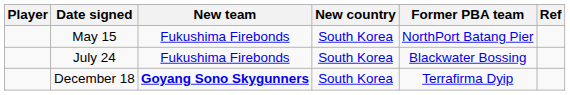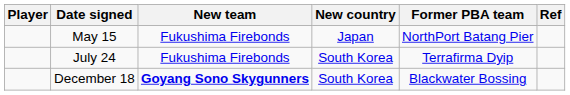May 15 | New country: South Korea -> Japan
July 24 | Former PBA team: Blackwater Bossing -> Terrafirma Dyip
December 18 | Former PBA team: Terrafirma Dyip -> Blackwater Bossing
